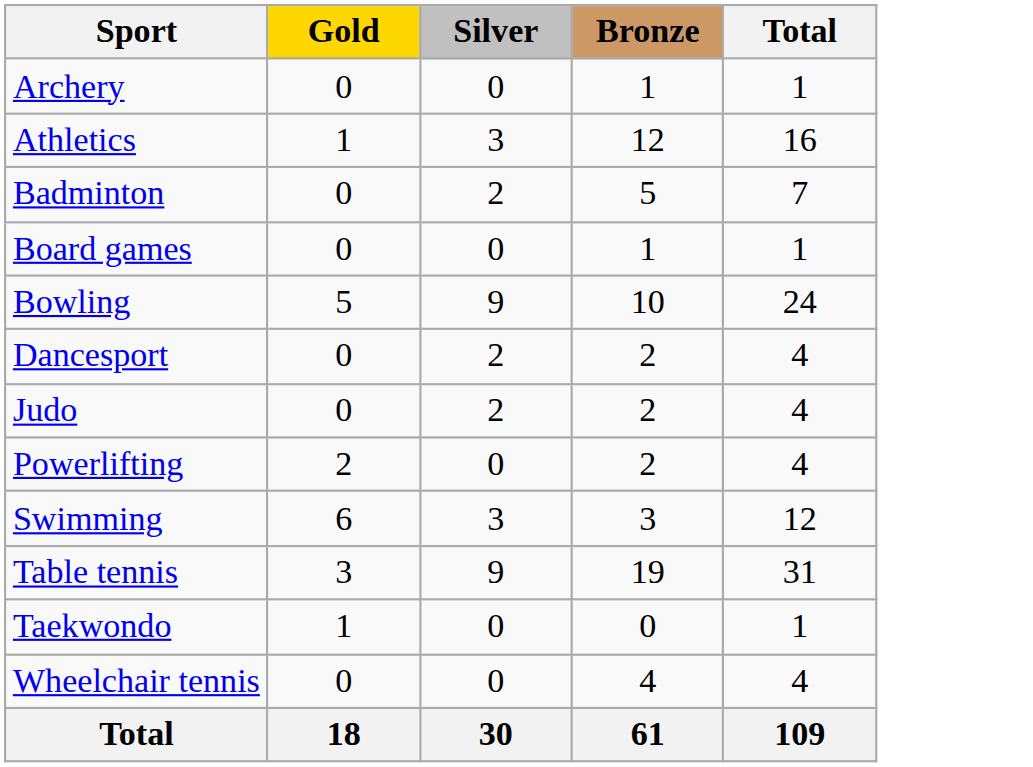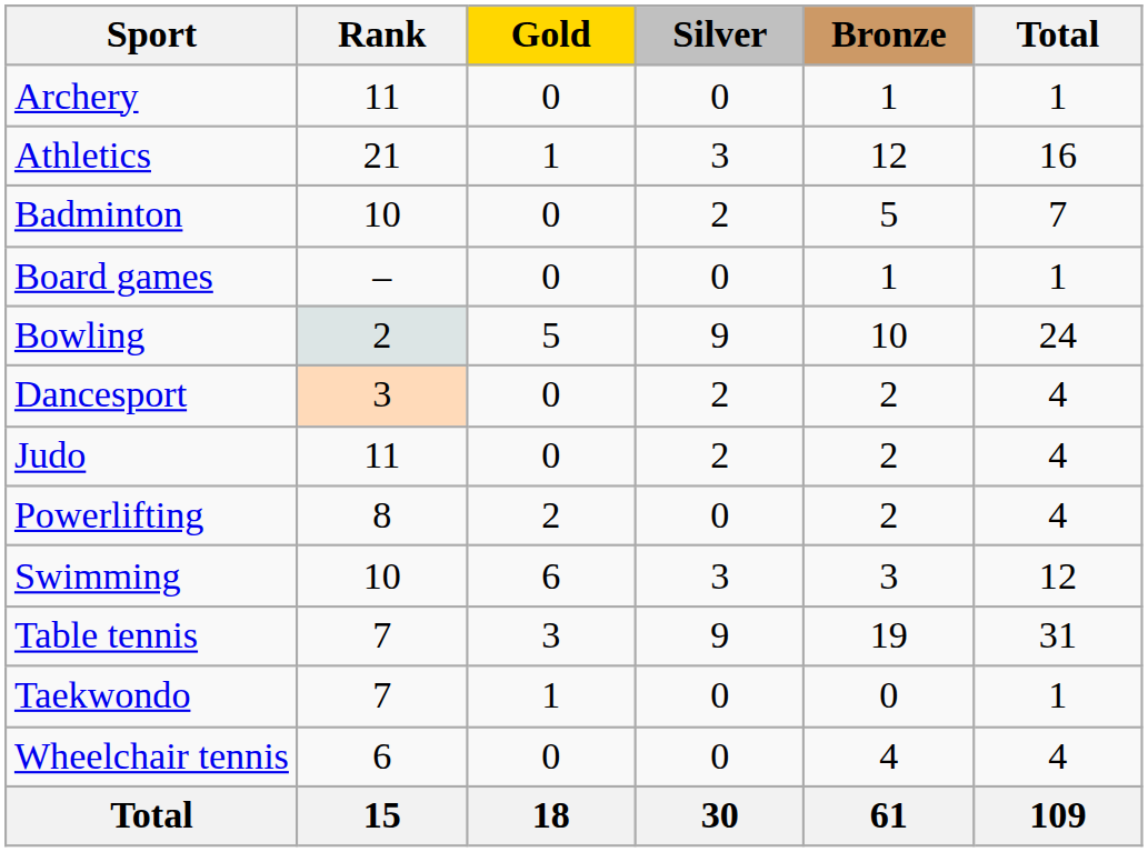+ column: Rank | 11 | 21 | 10 | – | 2 | 3 | 11 | 8 | 10 | 7 | 7 | 6 | 15
